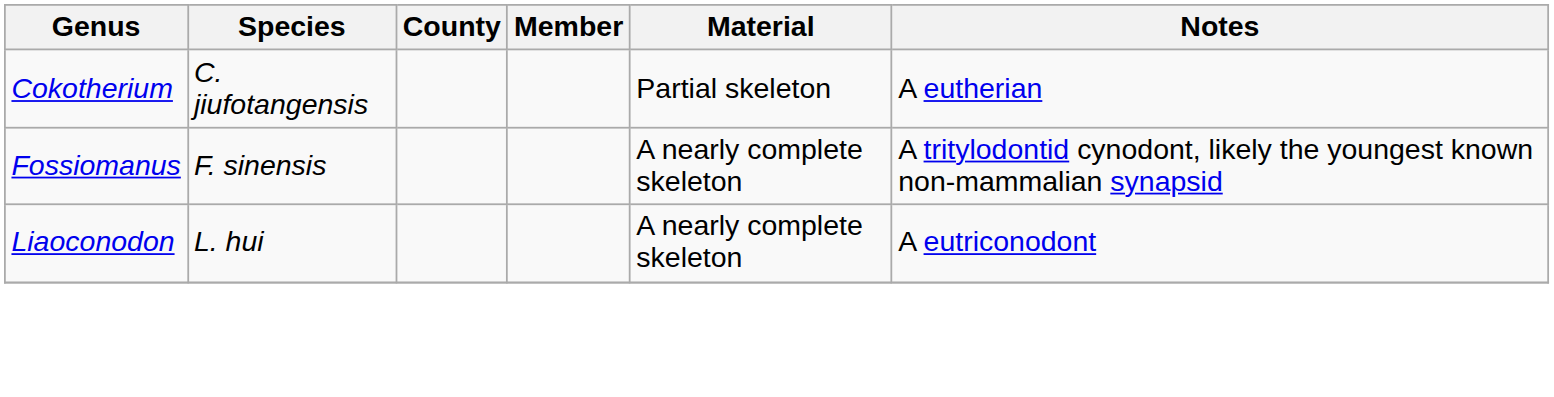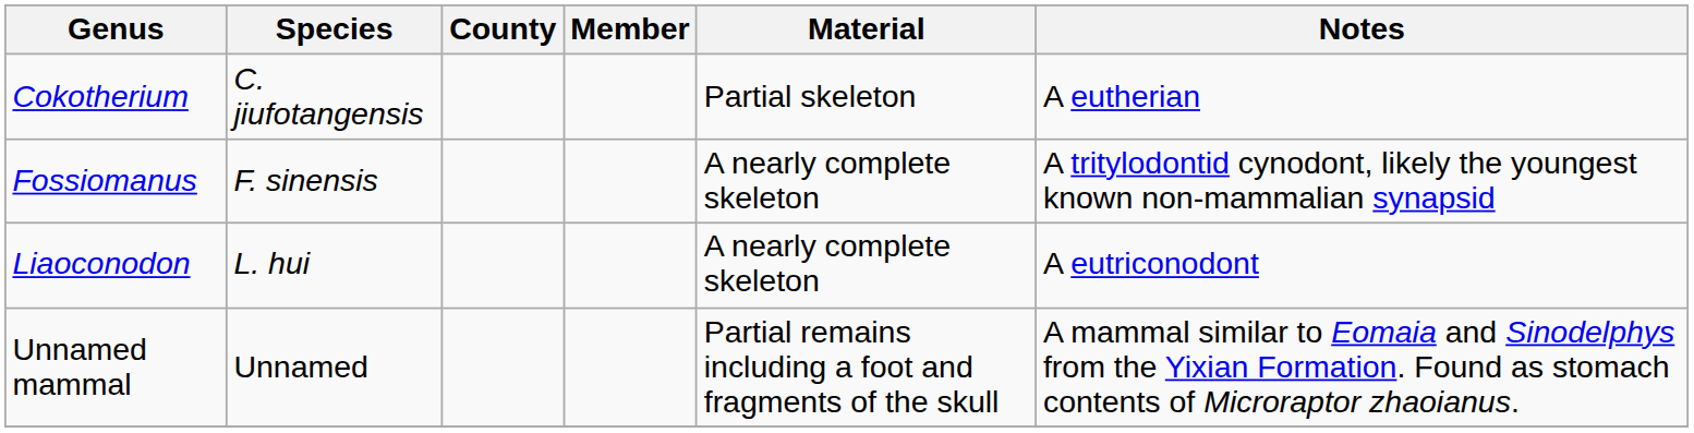+ row: Unnamed mammal | Unnamed | Partial remains including a foot and fragments of the skull | A mammal similar to Eomaia and Sinodelphys from the Yixian Formation. Found as stomach contents of Microraptor zhaoianus.
